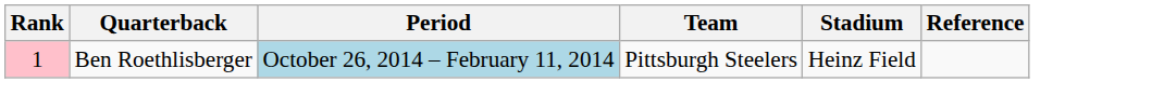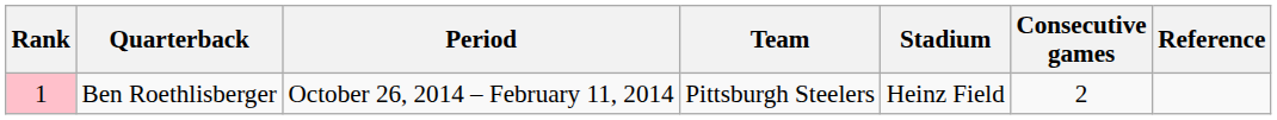+ column: Consecutive games | 2
Ben Roethlisberger | Period: lightblue background -> no background
